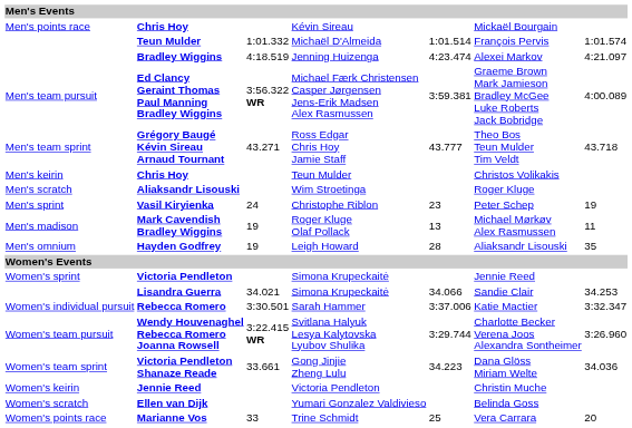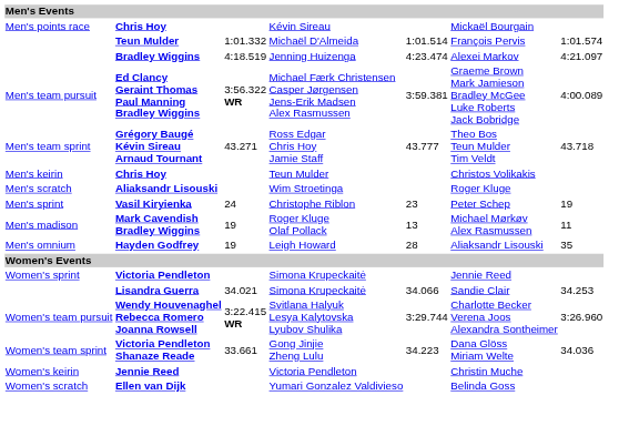- row: Women's individual pursuit | Rebecca Romero | 3:30.501 | Sarah Hammer | 3:37.006 | Katie Mactier | 3:32.347
- row: Women's points race | Marianne Vos | 33 | Trine Schmidt | 25 | Vera Carrara | 20
